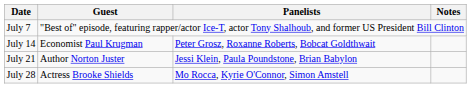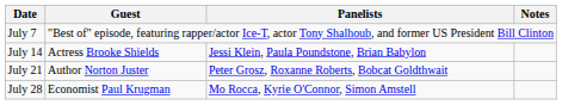July 14 | Guest: Economist Paul Krugman -> Actress Brooke Shields
July 14 | Panelists: Peter Grosz, Roxanne Roberts, Bobcat Goldthwait -> Jessi Klein, Paula Poundstone, Brian Babylon
July 21 | Panelists: Jessi Klein, Paula Poundstone, Brian Babylon -> Peter Grosz, Roxanne Roberts, Bobcat Goldthwait
July 28 | Guest: Actress Brooke Shields -> Economist Paul Krugman
